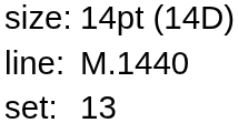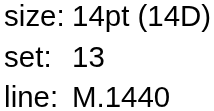rows swapped: set: <-> line:
